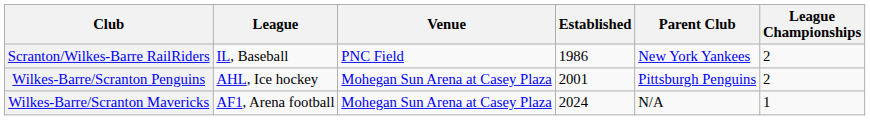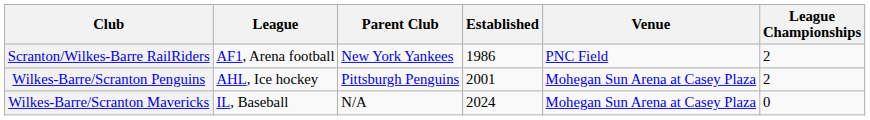columns swapped: Venue <-> Parent Club
Scranton/Wilkes-Barre RailRiders | League: IL, Baseball -> AF1, Arena football
Wilkes-Barre/Scranton Mavericks | League: AF1, Arena football -> IL, Baseball
Wilkes-Barre/Scranton Mavericks | League Championships: 1 -> 0
